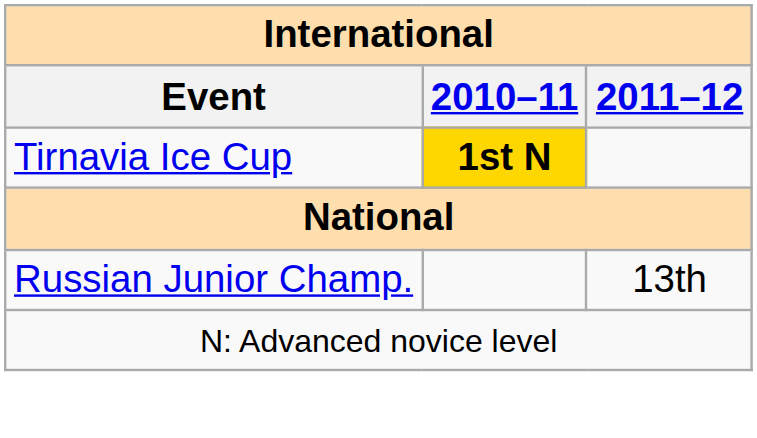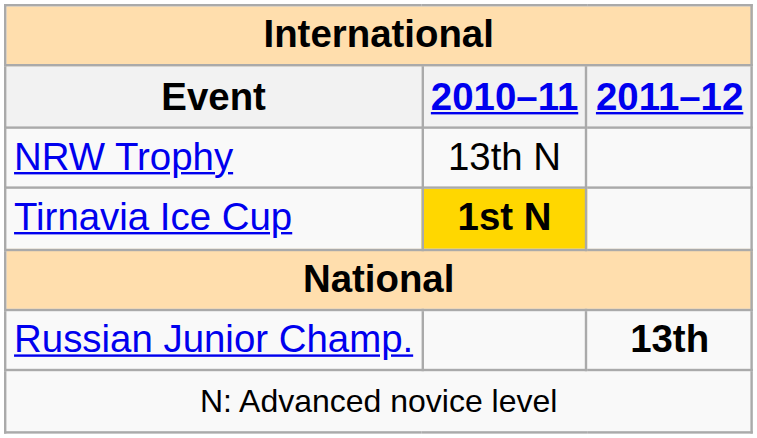+ row: NRW Trophy | 13th N
Russian Junior Champ. | 2011–12: normal -> bold
